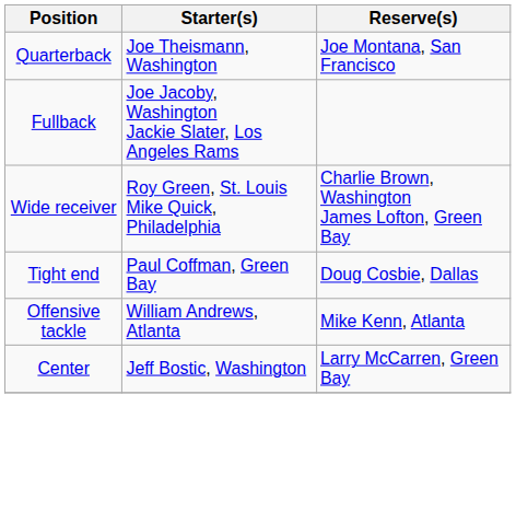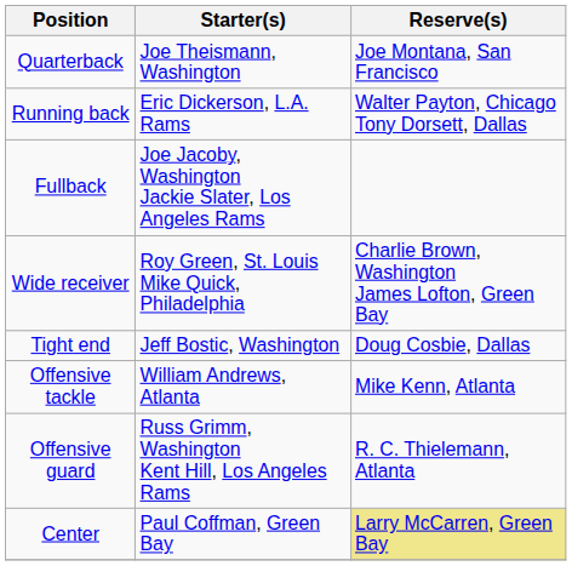+ row: Running back | Eric Dickerson, L.A. Rams | Walter Payton, Chicago Tony Dorsett, Dallas
Tight end | Starter(s): Paul Coffman, Green Bay -> Jeff Bostic, Washington
+ row: Offensive guard | Russ Grimm, Washington Kent Hill, Los Angeles Rams | R. C. Thielemann, Atlanta
Center | Starter(s): Jeff Bostic, Washington -> Paul Coffman, Green Bay
Center | Reserve(s): no background -> khaki background
